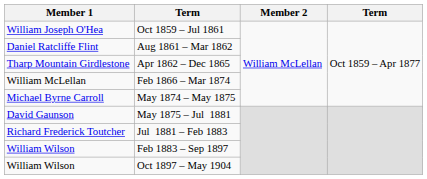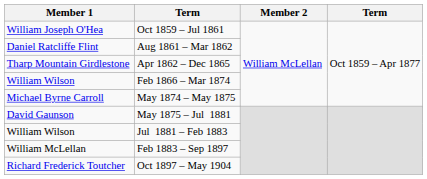Feb 1866 – Mar 1874 | Member 1: William McLellan -> William Wilson
Jul 1881 – Feb 1883 | Member 1: Richard Frederick Toutcher -> William Wilson
Feb 1883 – Sep 1897 | Member 1: William Wilson -> William McLellan
Oct 1897 – May 1904 | Member 1: William Wilson -> Richard Frederick Toutcher
